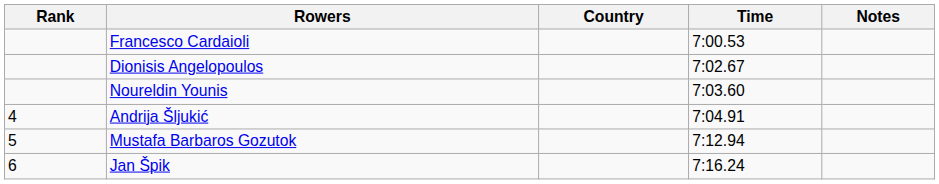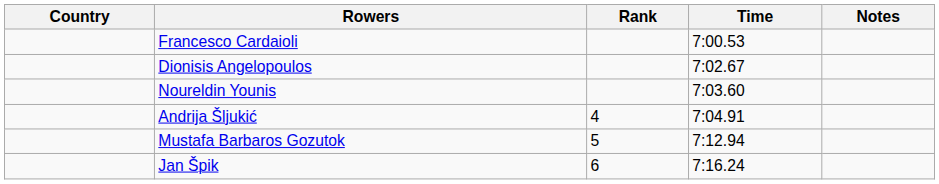columns swapped: Rank <-> Country
